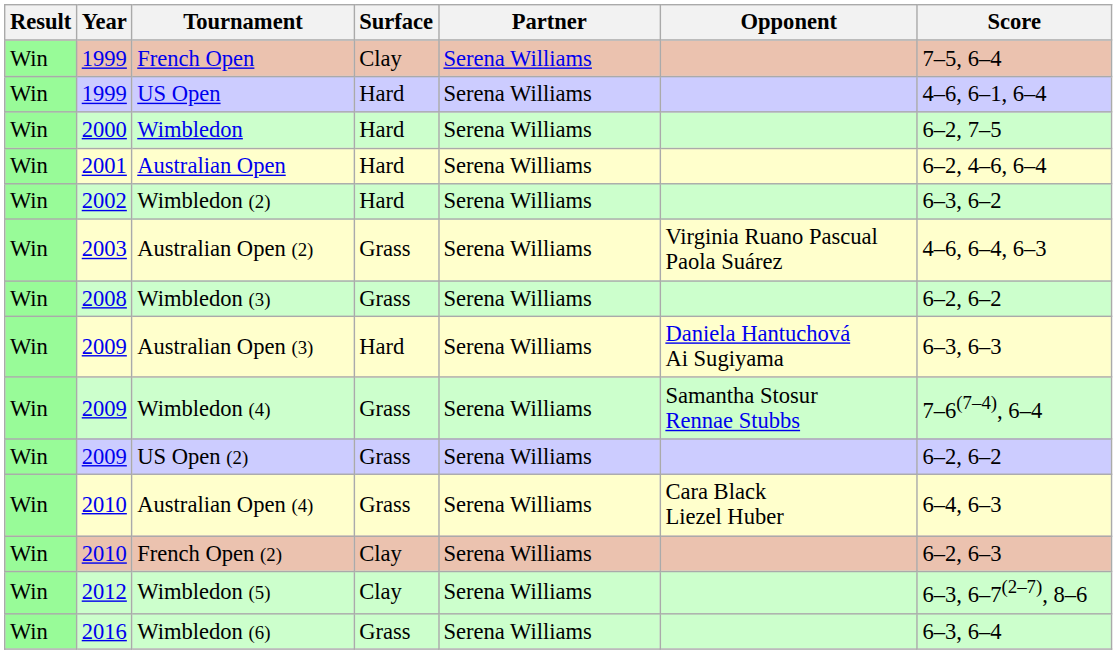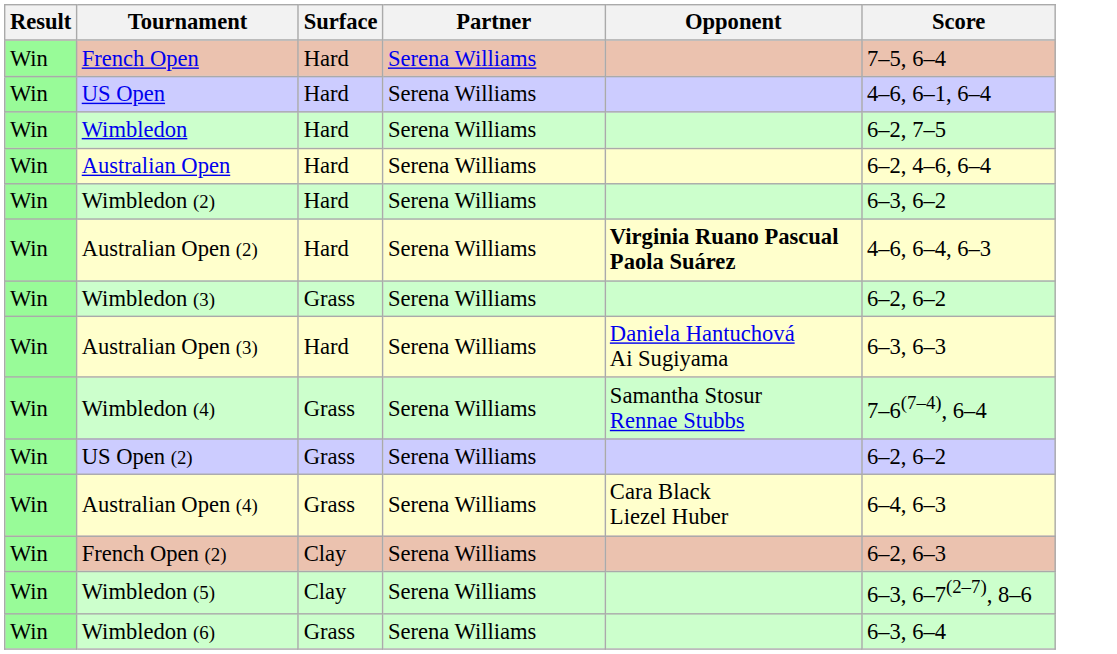- column: Year | 1999 | 1999 | 2000 | 2001 | 2002 | 2003 | 2008 | 2009 | 2009 | 2009 | 2010 | 2010 | 2012 | 2016
French Open | Surface: Clay -> Hard
Australian Open (2) | Surface: Grass -> Hard
Australian Open (2) | Opponent: normal -> bold
